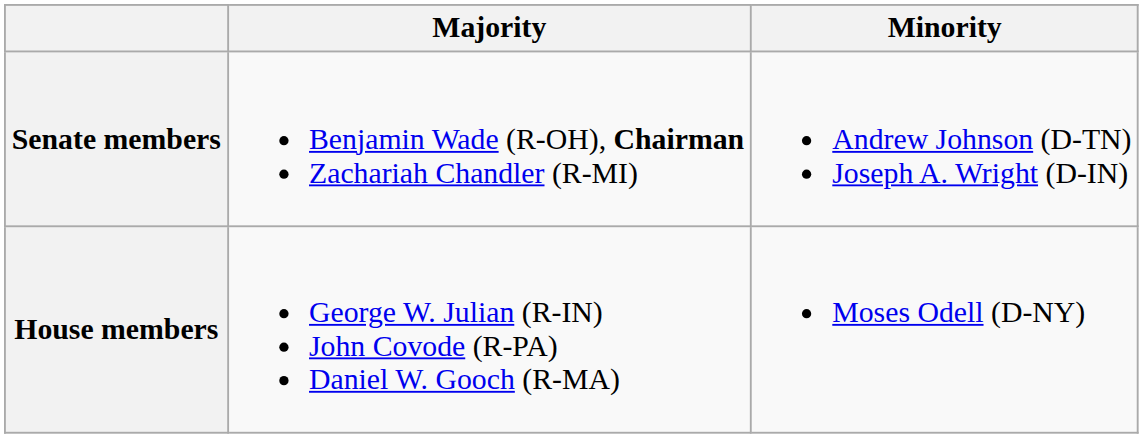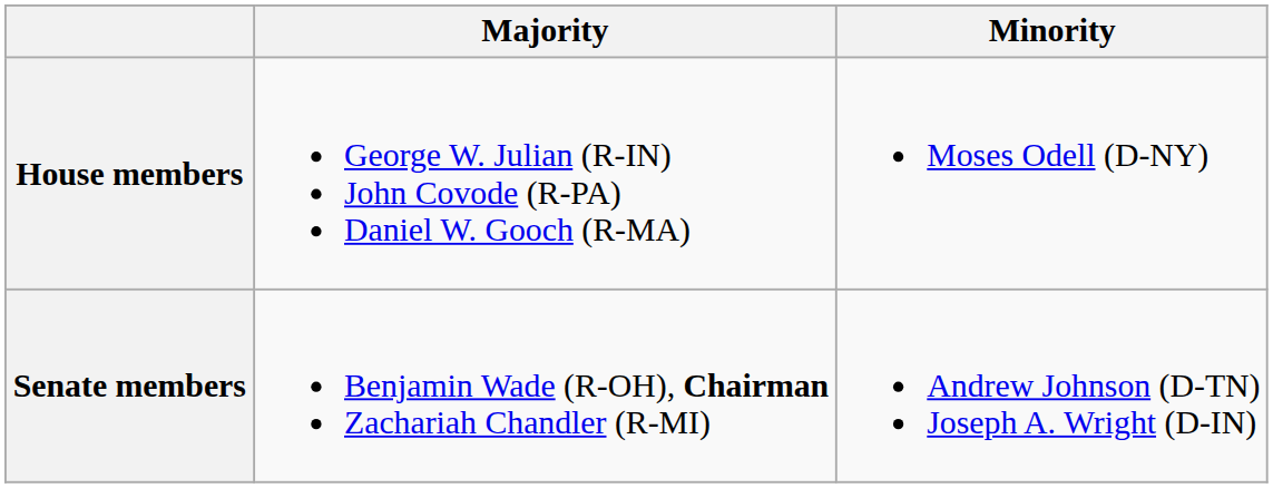rows swapped: Senate members <-> House members
